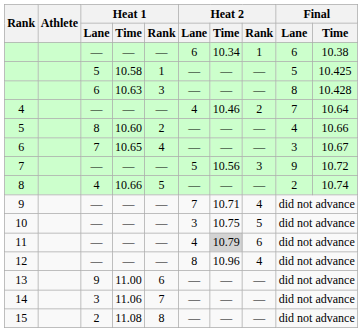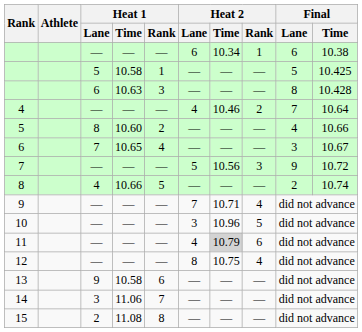10 | Heat 2 / Time: 10.75 -> 10.96
12 | Heat 2 / Time: 10.96 -> 10.75
13 | Heat 1 / Time: 11.00 -> 10.58
